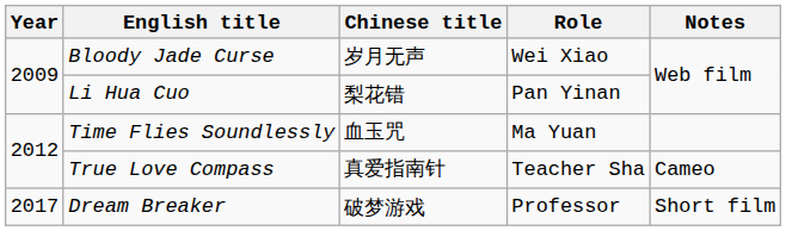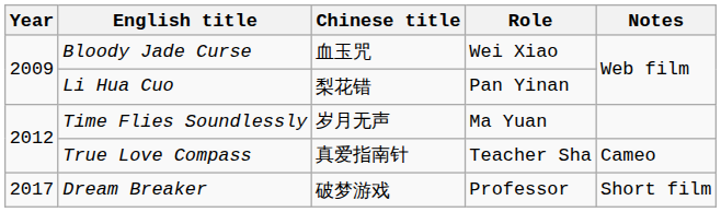Bloody Jade Curse | Chinese title: 岁月无声 -> 血玉咒
Time Flies Soundlessly | Chinese title: 血玉咒 -> 岁月无声
